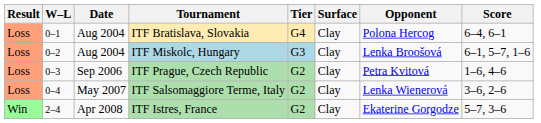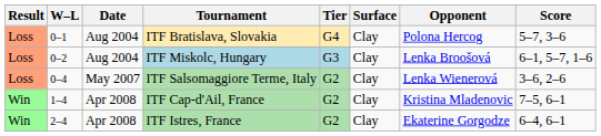ITF Bratislava, Slovakia | Score: 6–4, 6–1 -> 5–7, 3–6
- row: Loss | 0–3 | Sep 2006 | ITF Prague, Czech Republic | G2 | Clay | Petra Kvitová | 1–6, 4–6
+ row: Win | 1–4 | Apr 2008 | ITF Cap-d'Ail, France | G2 | Clay | Kristina Mladenovic | 7–5, 6–1
ITF Istres, France | Score: 5–7, 3–6 -> 6–4, 6–1
